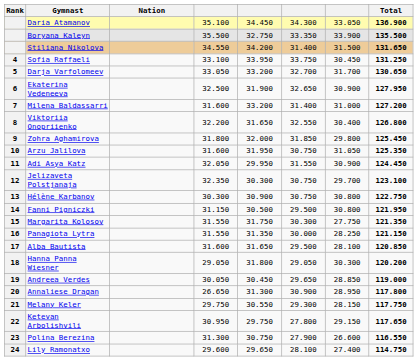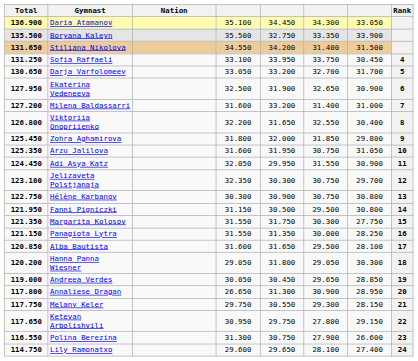columns swapped: Rank <-> Total
